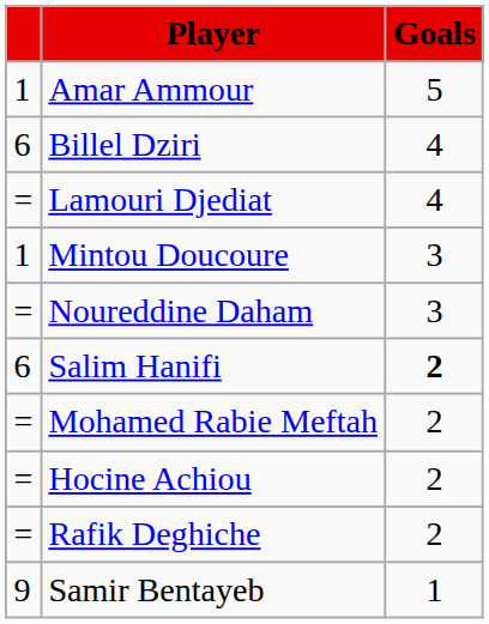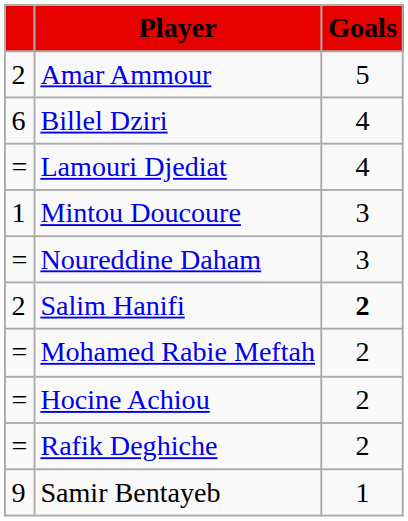Amar Ammour | column 1: 1 -> 2
Salim Hanifi | column 1: 6 -> 2
